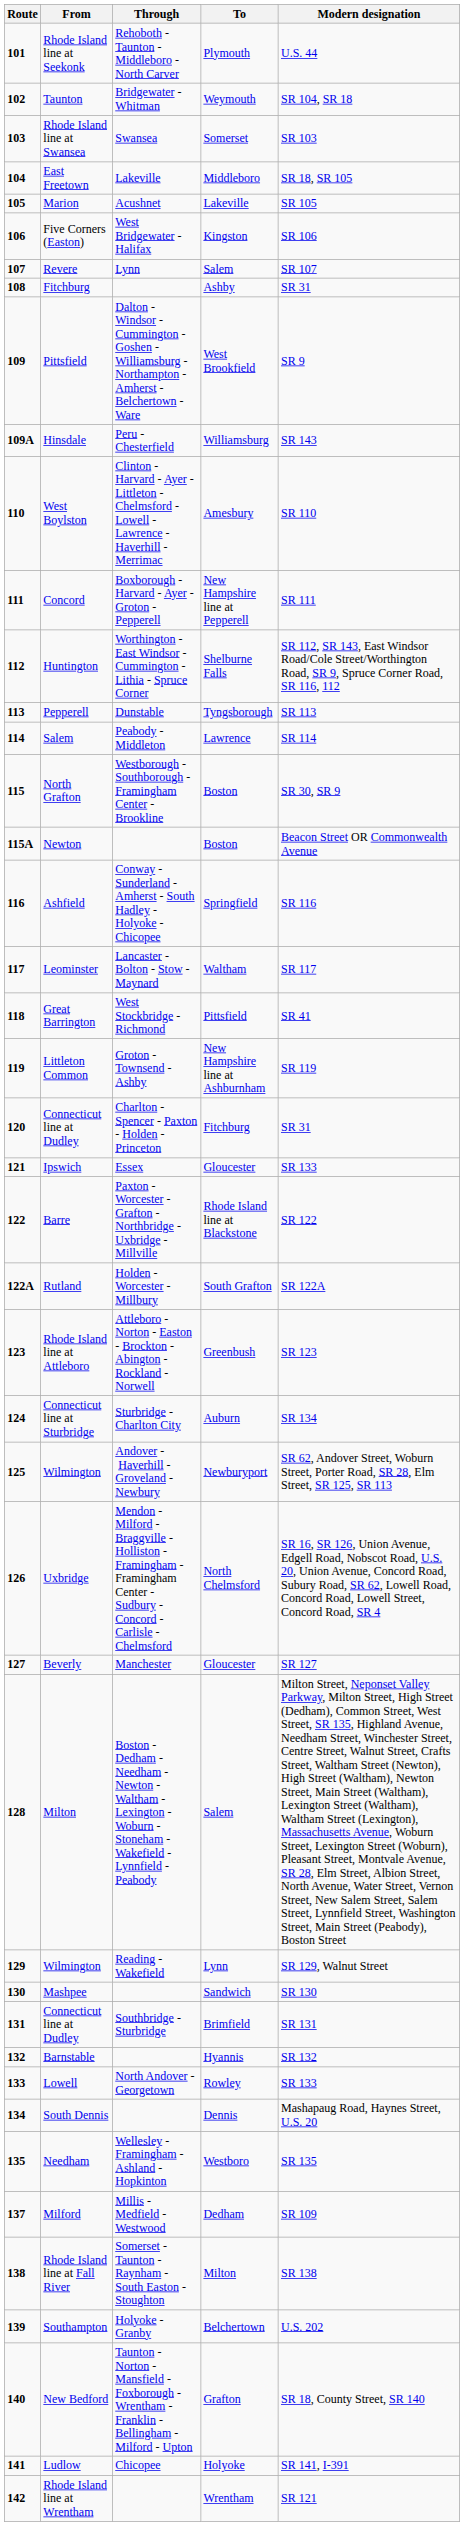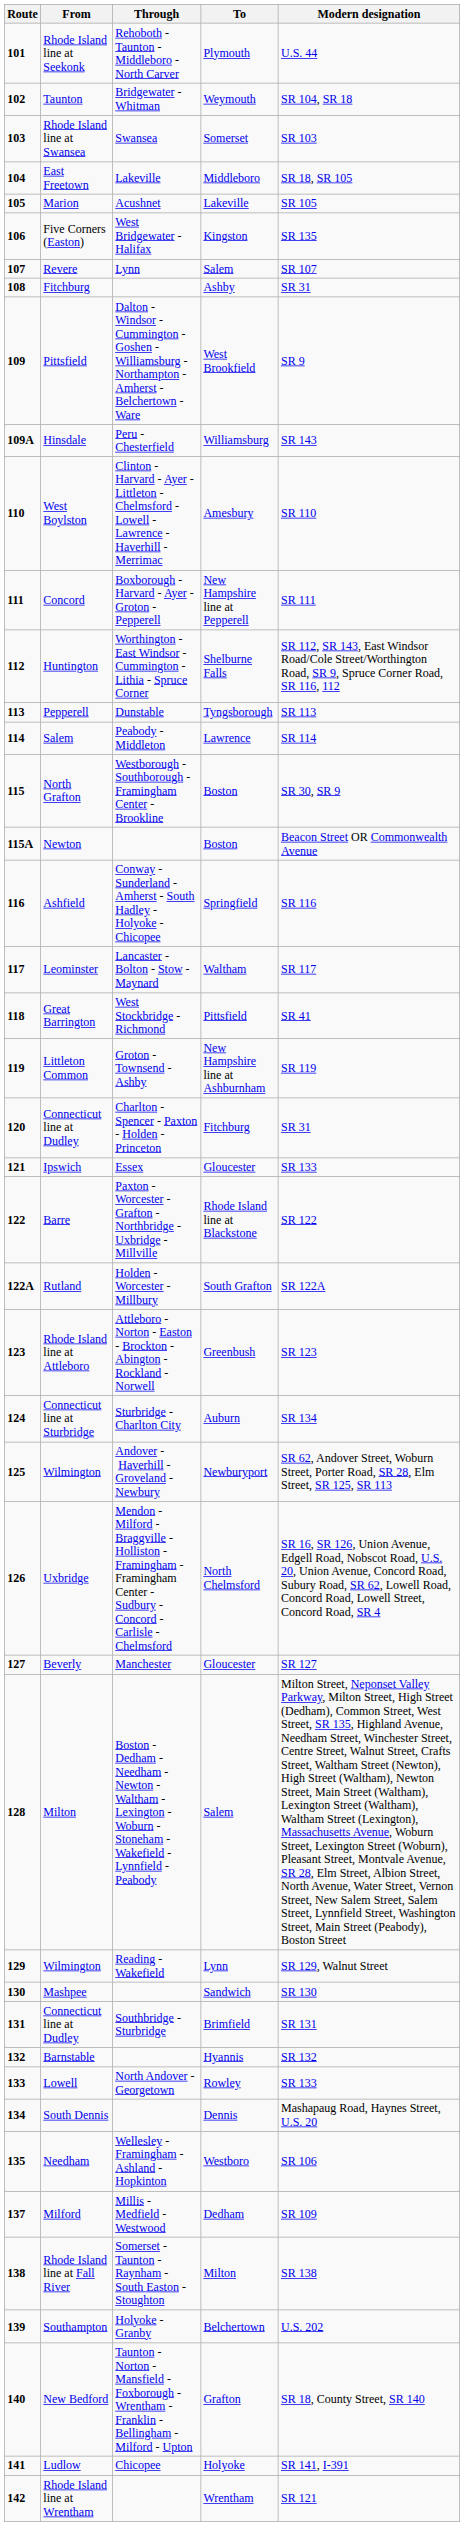Five Corners (Easton) | Modern designation: SR 106 -> SR 135
Needham | Modern designation: SR 135 -> SR 106
